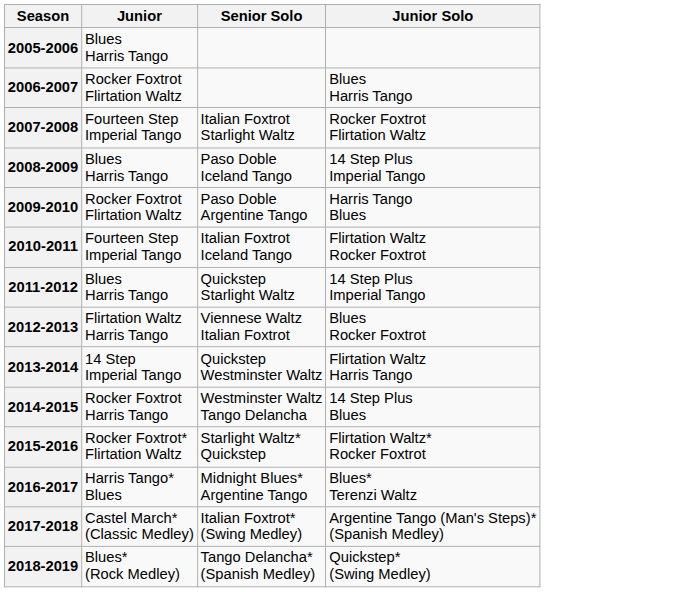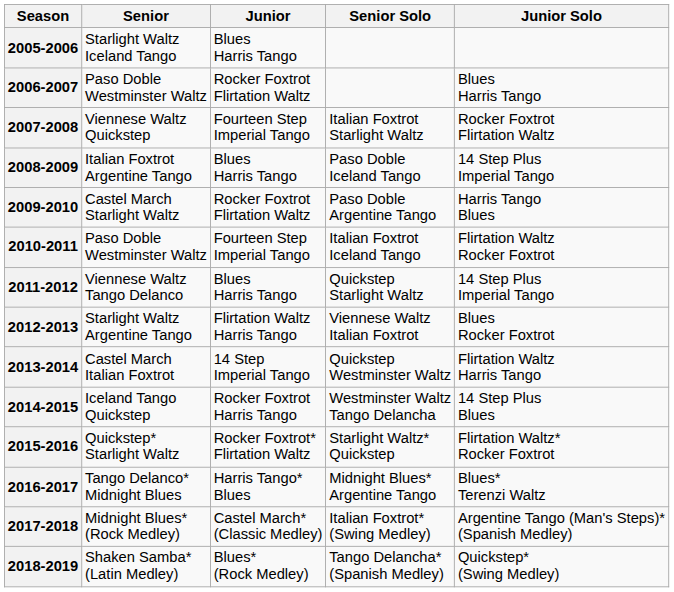+ column: Senior | Starlight Waltz Iceland Tango | Paso Doble Westminster Waltz | Viennese Waltz Quickstep | Italian Foxtrot Argentine Tango | Castel March Starlight Waltz | Paso Doble Westminster Waltz | Viennese Waltz Tango Delanco | Starlight Waltz Argentine Tango | Castel March Italian Foxtrot | Iceland Tango Quickstep | Quickstep* Starlight Waltz | Tango Delanco* Midnight Blues | Midnight Blues* (Rock Medley) | Shaken Samba* (Latin Medley)
